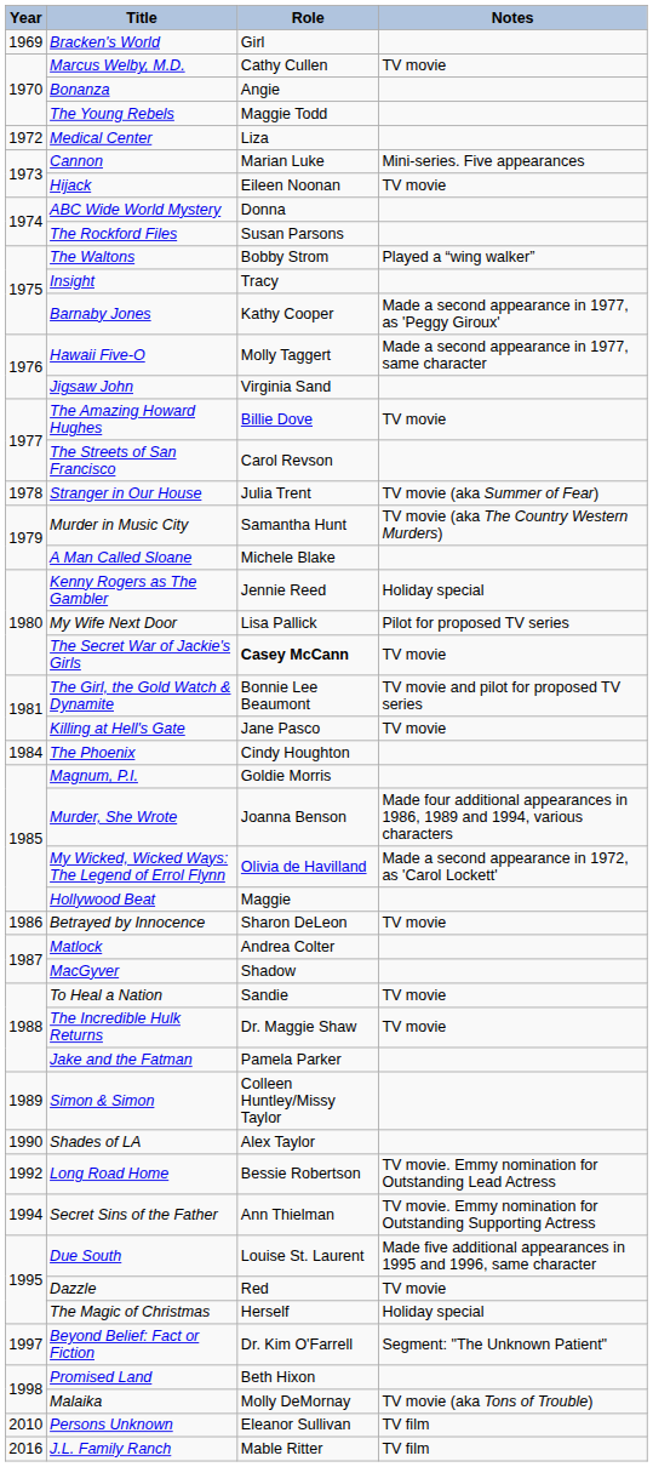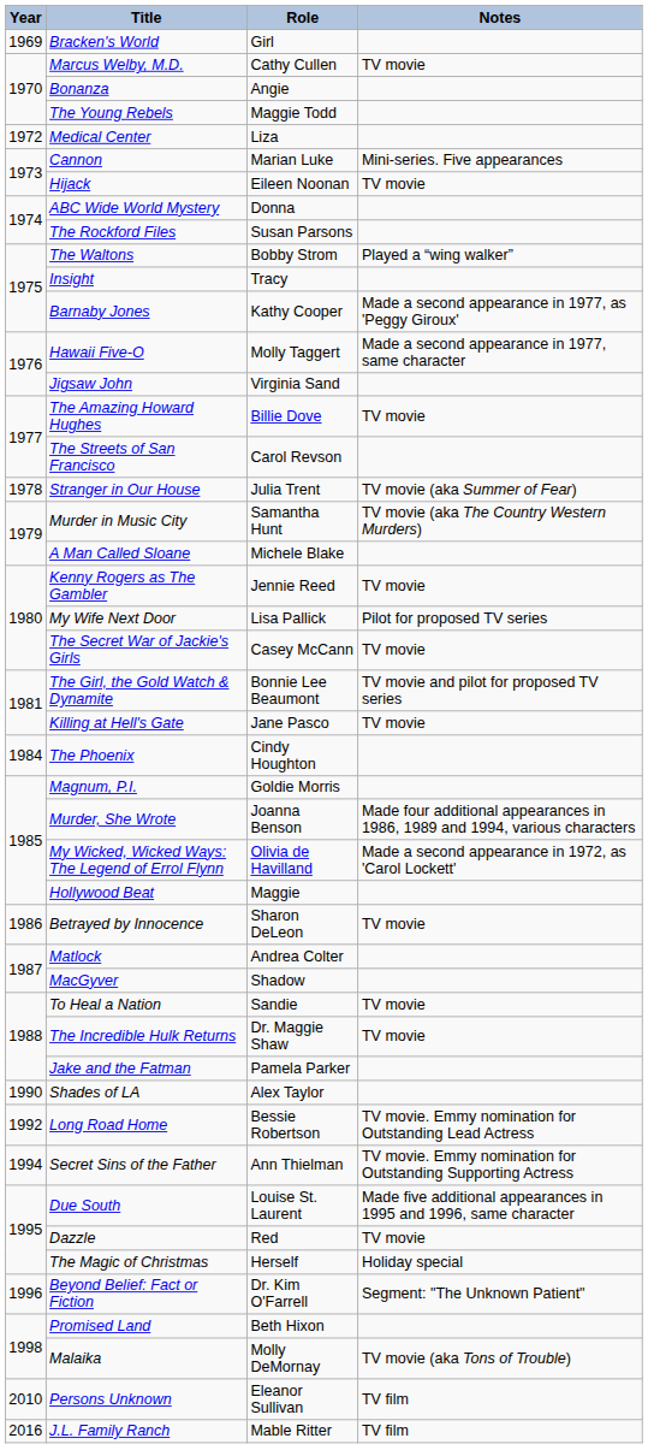Kenny Rogers as The Gambler | Notes: Holiday special -> TV movie
The Secret War of Jackie's Girls | Role: bold -> normal
- row: 1989 | Simon & Simon | Colleen Huntley/Missy Taylor
Beyond Belief: Fact or Fiction | Year: 1997 -> 1996
